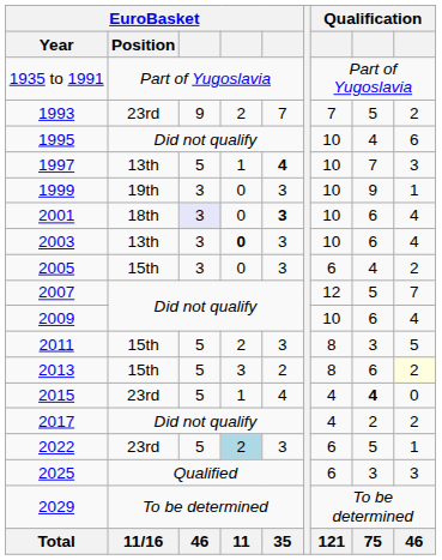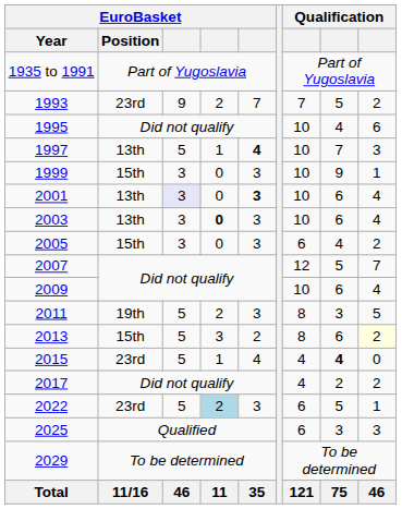1999 | EuroBasket / Position: 19th -> 15th
2001 | EuroBasket / Position: 18th -> 13th
2011 | EuroBasket / Position: 15th -> 19th
